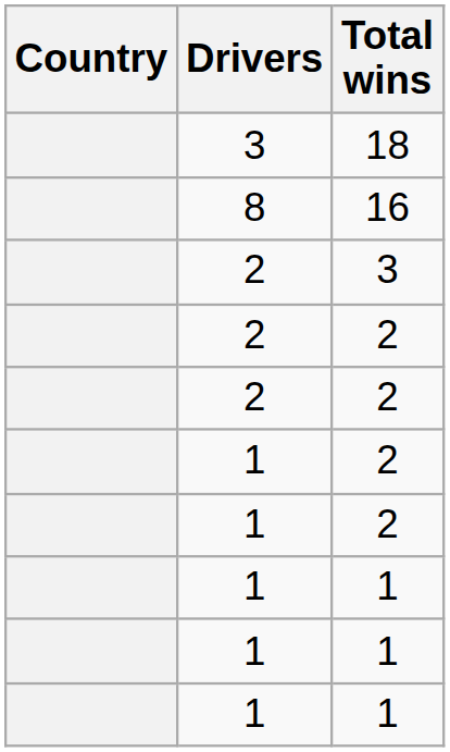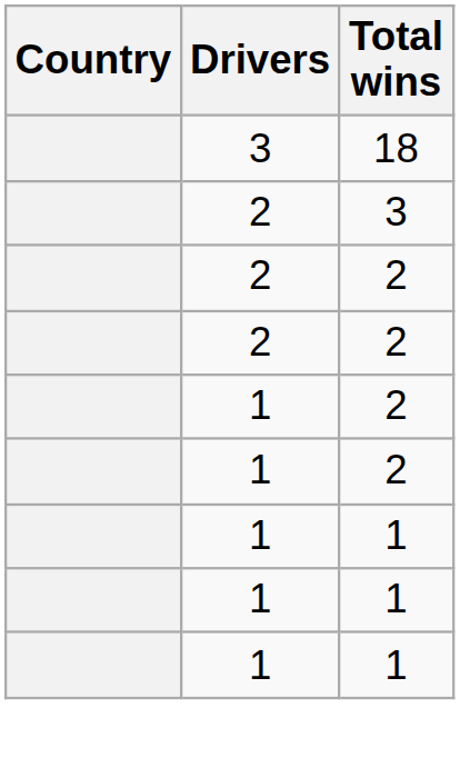- row: 8 | 16
